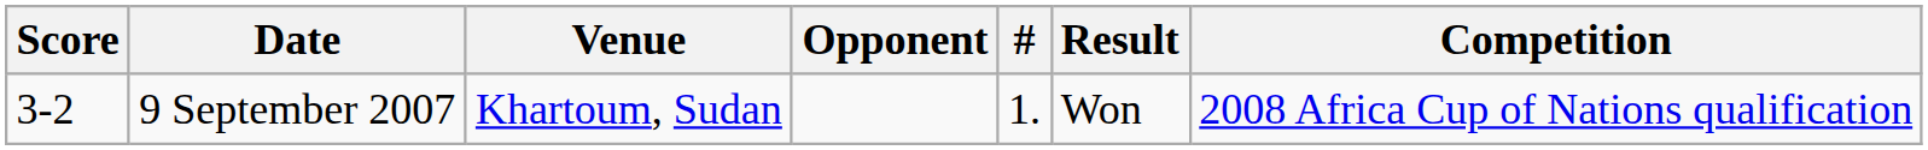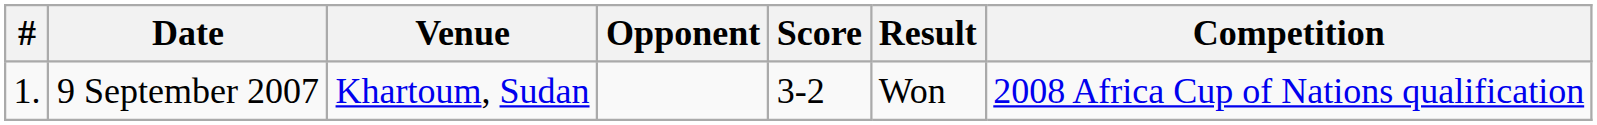columns swapped: # <-> Score
